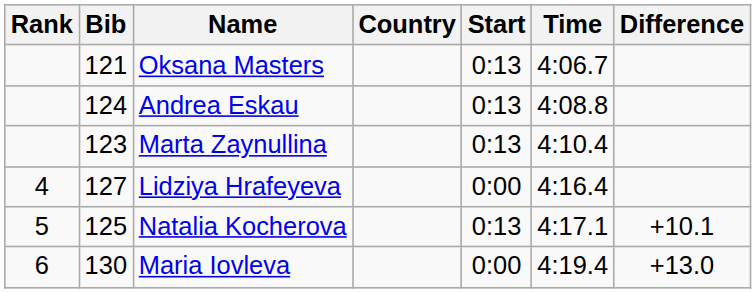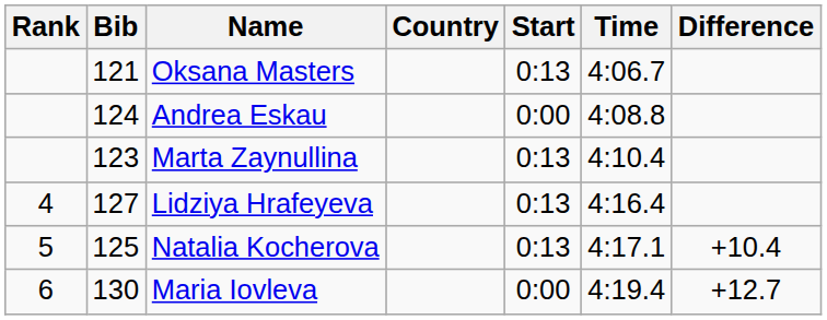Andrea Eskau | Start: 0:13 -> 0:00
Lidziya Hrafeyeva | Start: 0:00 -> 0:13
Natalia Kocherova | Difference: +10.1 -> +10.4
Maria Iovleva | Difference: +13.0 -> +12.7
